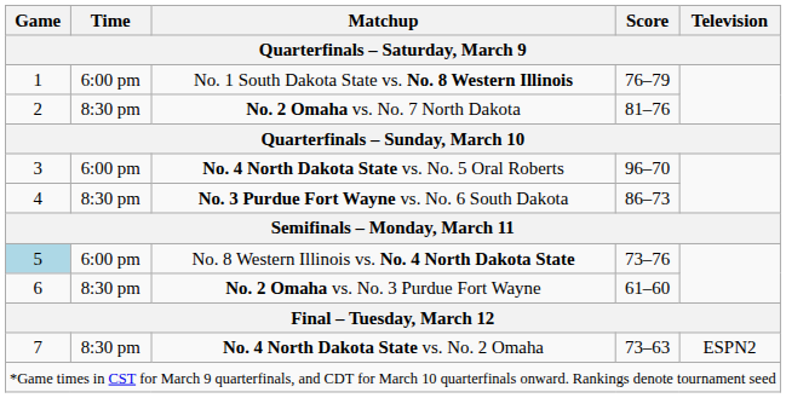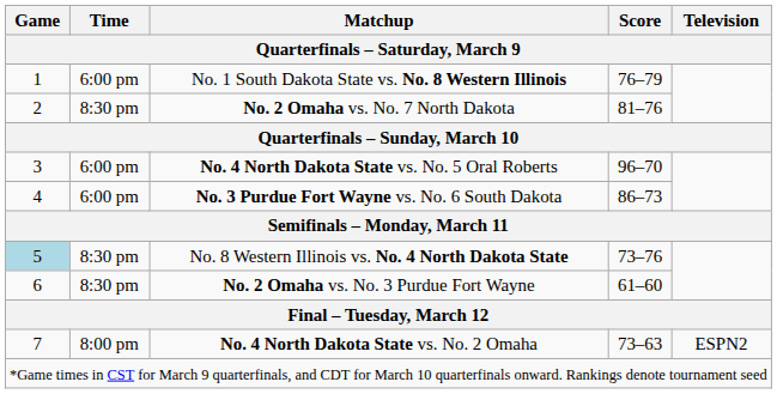No. 3 Purdue Fort Wayne vs. No. 6 South Dakota | Time: 8:30 pm -> 6:00 pm
No. 8 Western Illinois vs. No. 4 North Dakota State | Time: 6:00 pm -> 8:30 pm
No. 4 North Dakota State vs. No. 2 Omaha | Time: 8:30 pm -> 8:00 pm
